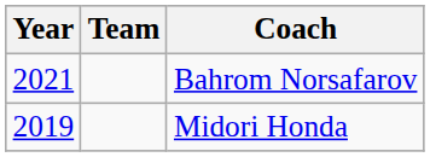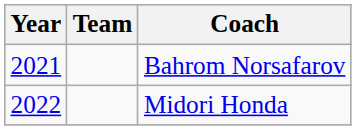Midori Honda | Year: 2019 -> 2022
